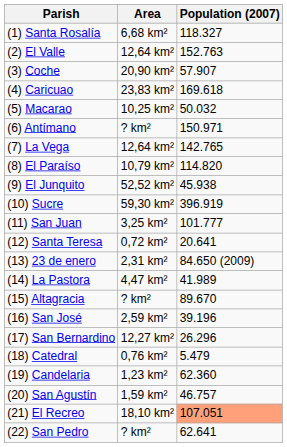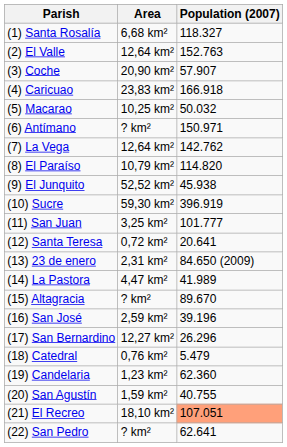(4) Caricuao | Population (2007): 169.618 -> 166.918
(7) La Vega | Population (2007): 142.765 -> 142.762
(20) San Agustín | Population (2007): 46.757 -> 40.755
